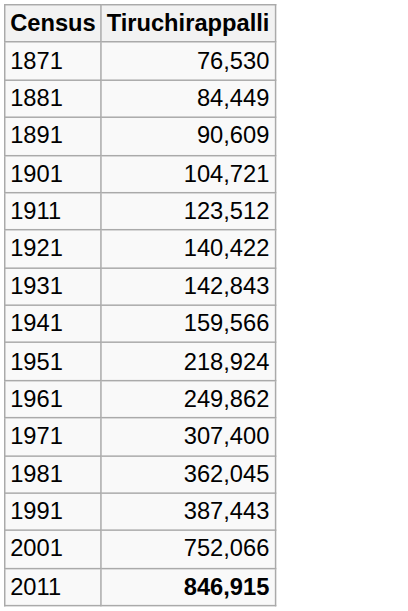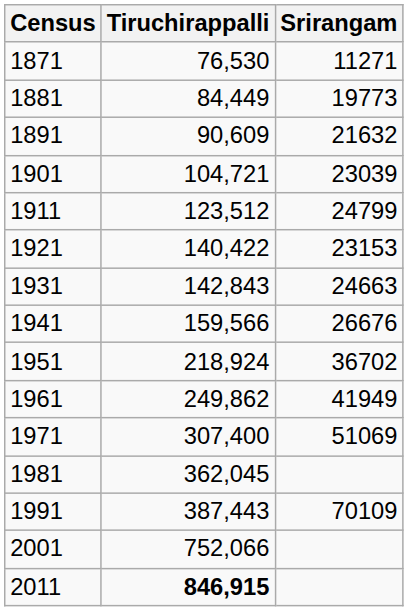+ column: Srirangam | 11271 | 19773 | 21632 | 23039 | 24799 | 23153 | 24663 | 26676 | 36702 | 41949 | 51069 | 70109
